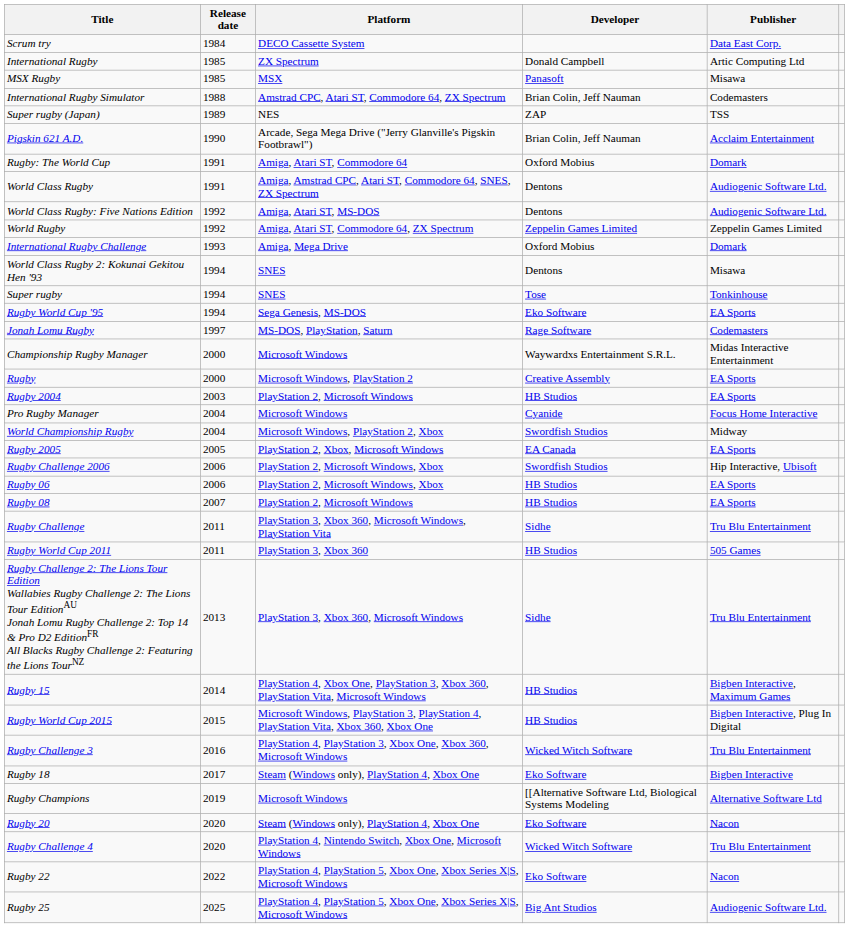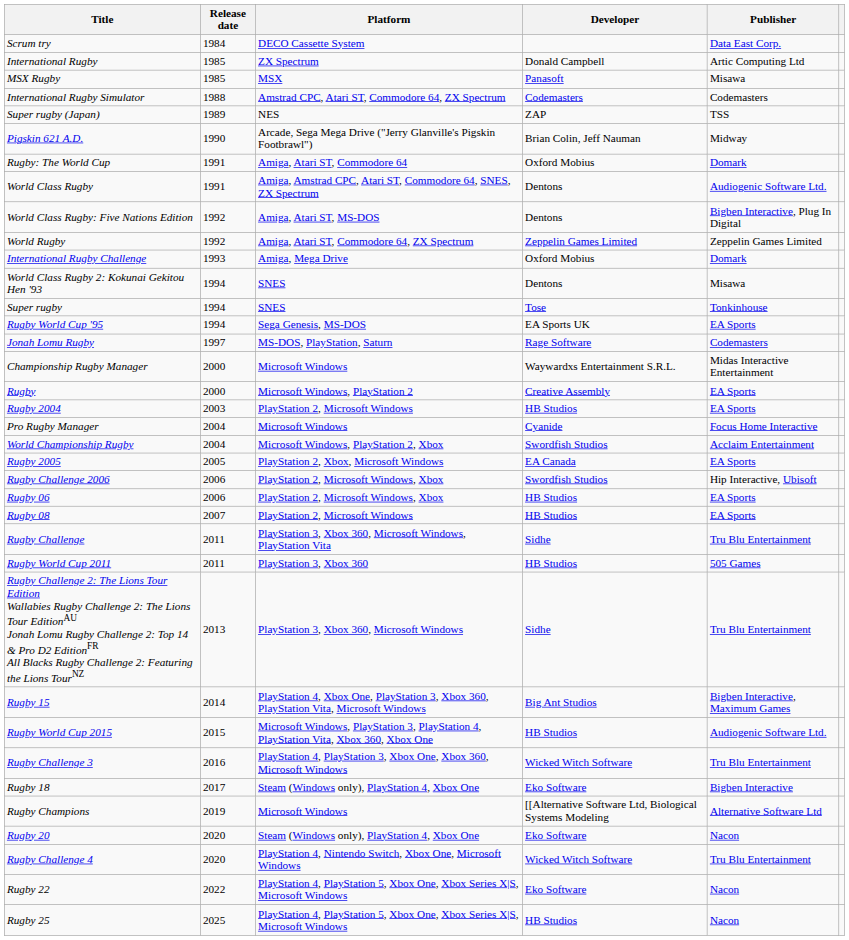International Rugby Simulator | Developer: Brian Colin, Jeff Nauman -> Codemasters
Pigskin 621 A.D. | Publisher: Acclaim Entertainment -> Midway
World Class Rugby: Five Nations Edition | Publisher: Audiogenic Software Ltd. -> Bigben Interactive, Plug In Digital
Rugby World Cup '95 | Developer: Eko Software -> EA Sports UK
World Championship Rugby | Publisher: Midway -> Acclaim Entertainment
Rugby 15 | Developer: HB Studios -> Big Ant Studios
Rugby World Cup 2015 | Publisher: Bigben Interactive, Plug In Digital -> Audiogenic Software Ltd.
Rugby 25 | Developer: Big Ant Studios -> HB Studios
Rugby 25 | Publisher: Audiogenic Software Ltd. -> Nacon
